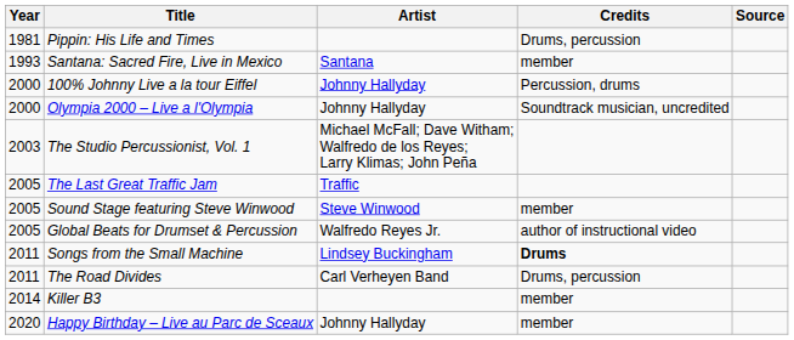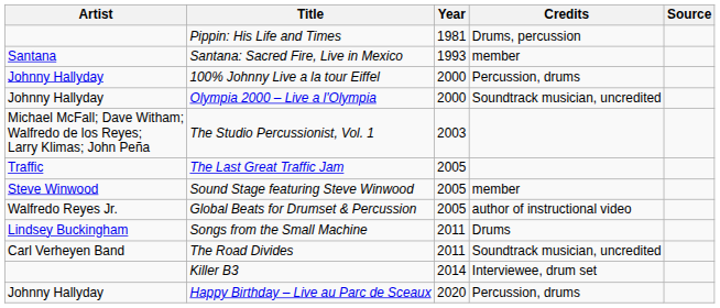columns swapped: Year <-> Artist
Songs from the Small Machine | Credits: bold -> normal
The Road Divides | Credits: Drums, percussion -> Soundtrack musician, uncredited
Killer B3 | Credits: member -> Interviewee, drum set
Happy Birthday – Live au Parc de Sceaux | Credits: member -> Percussion, drums
